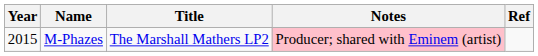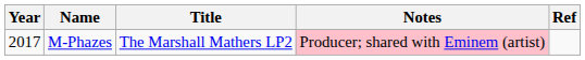M-Phazes | Year: 2015 -> 2017
